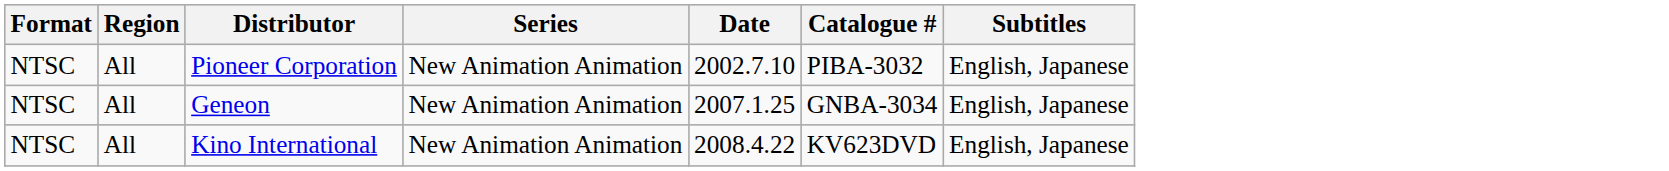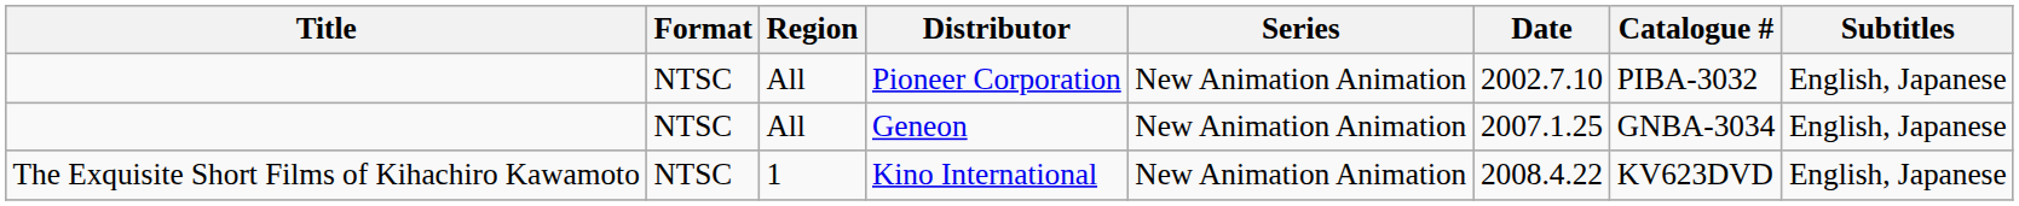+ column: Title | The Exquisite Short Films of Kihachiro Kawamoto
Kino International | Region: All -> 1
